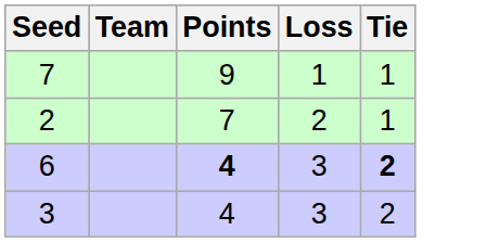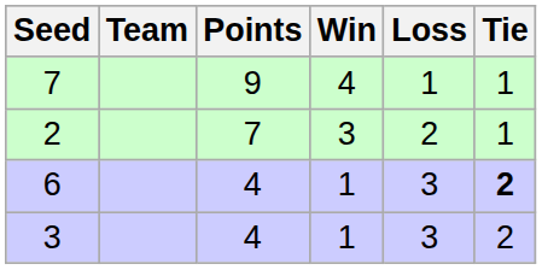+ column: Win | 4 | 3 | 1 | 1
6 | Points: bold -> normal
